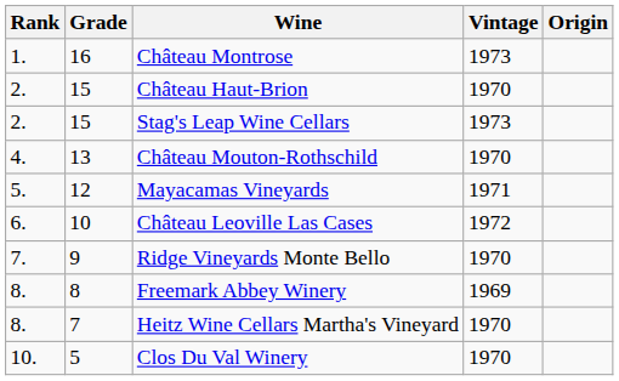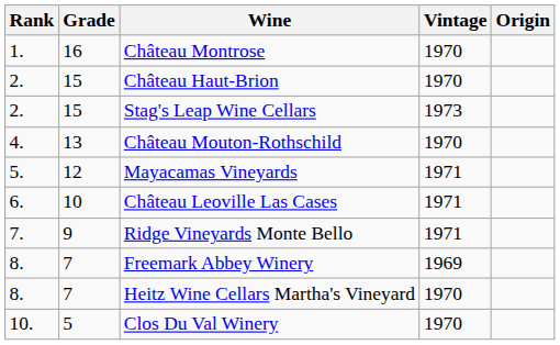Château Montrose | Vintage: 1973 -> 1970
Château Leoville Las Cases | Vintage: 1972 -> 1971
Ridge Vineyards Monte Bello | Vintage: 1970 -> 1971
Freemark Abbey Winery | Grade: 8 -> 7
